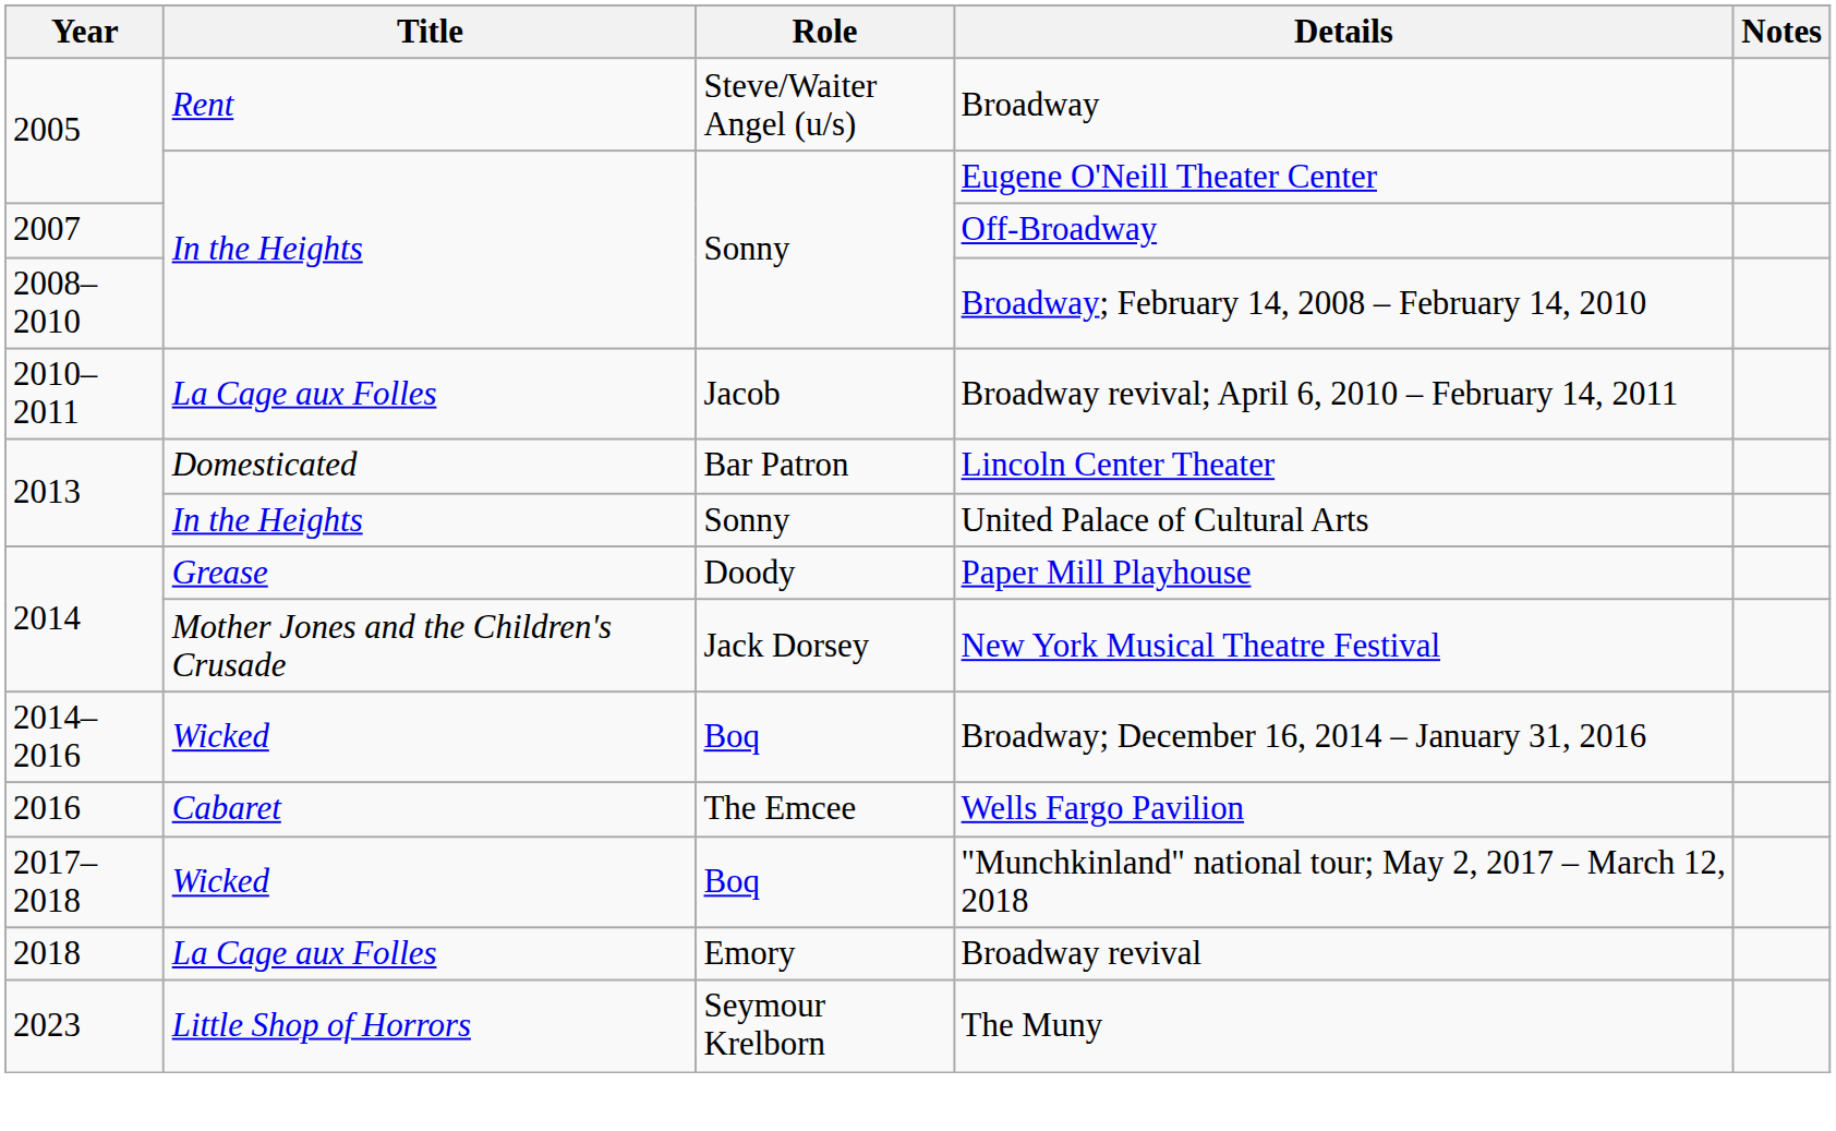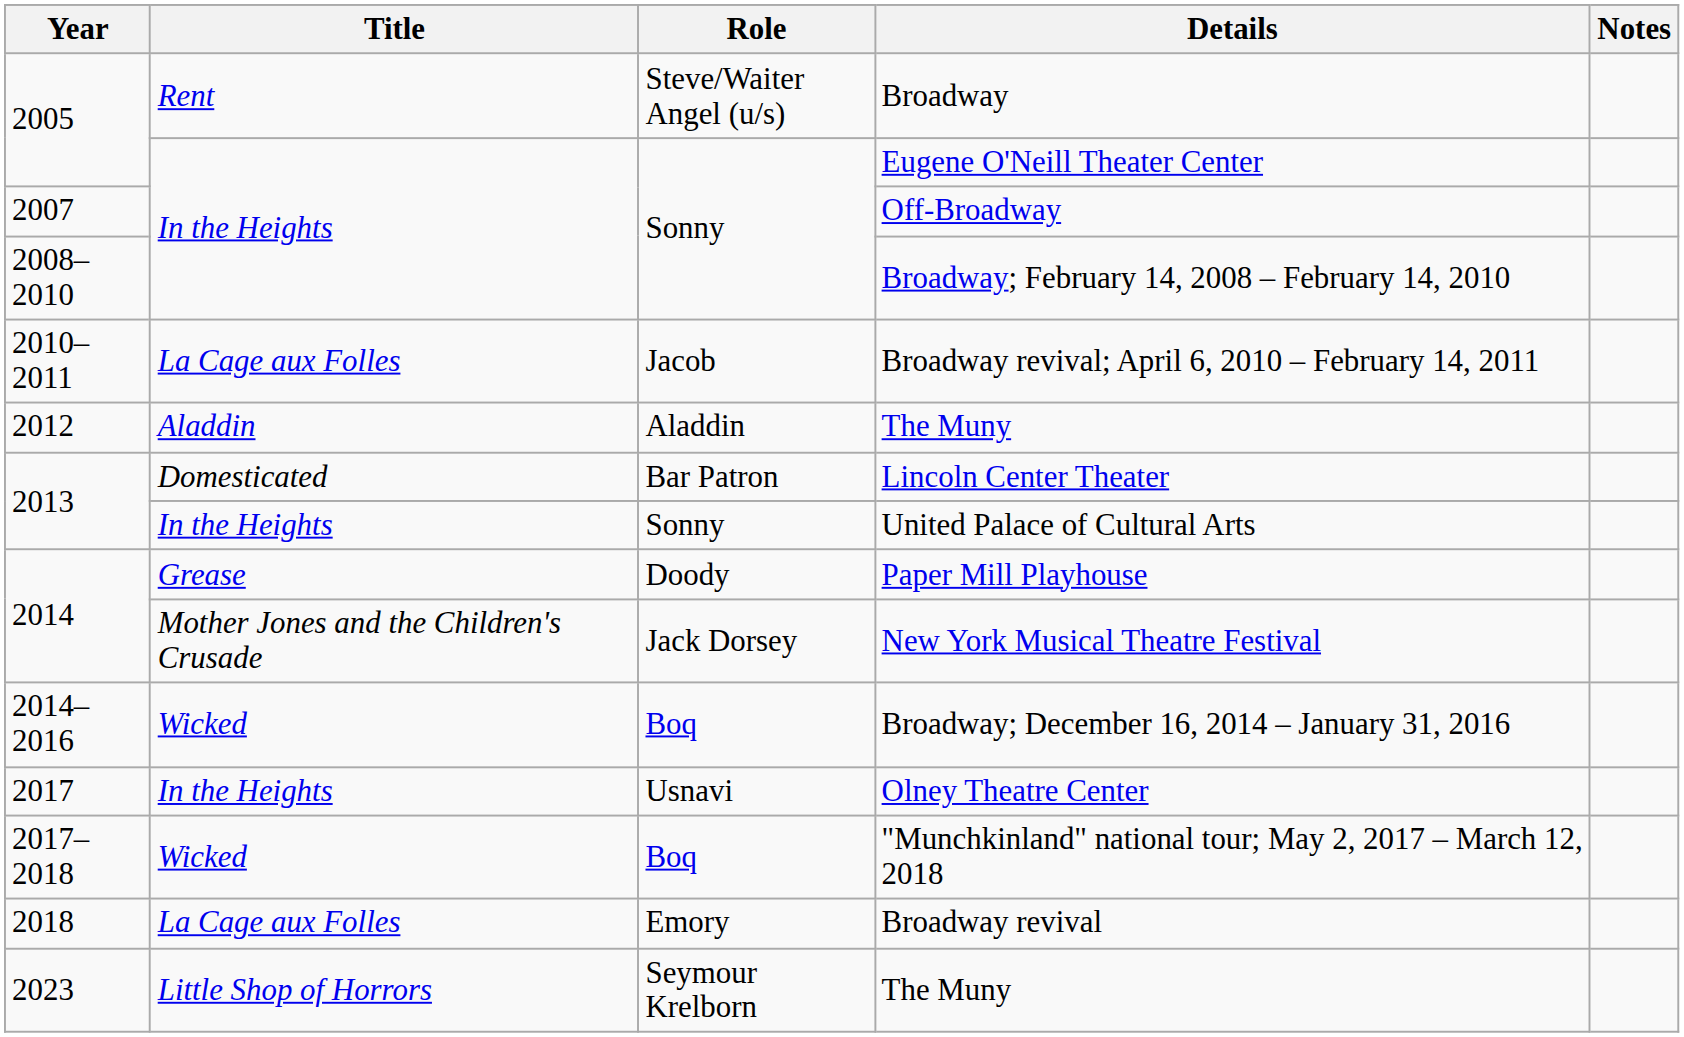+ row: 2012 | Aladdin | Aladdin | The Muny
- row: 2016 | Cabaret | The Emcee | Wells Fargo Pavilion
+ row: 2017 | In the Heights | Usnavi | Olney Theatre Center
